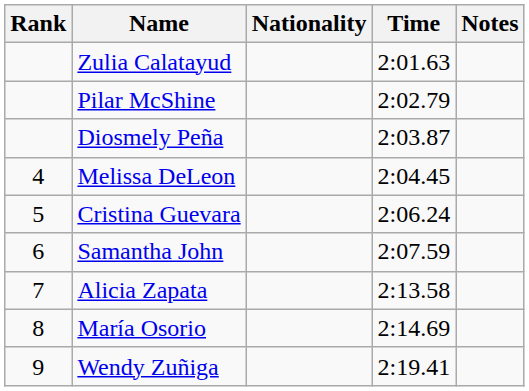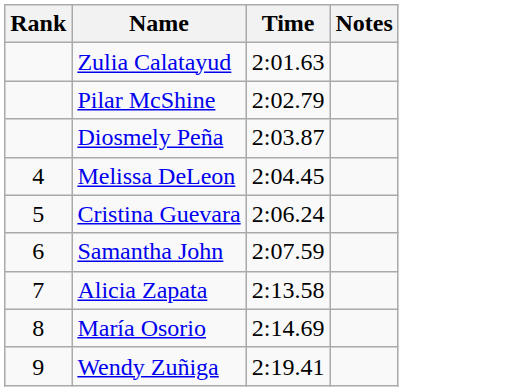- column: Nationality
